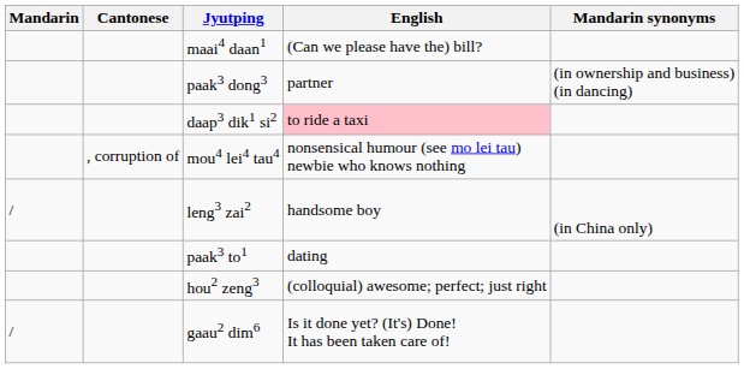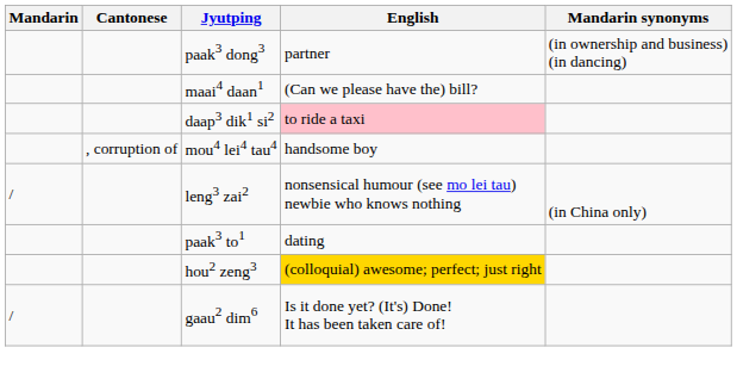rows swapped: maai4 daan1 <-> paak3 dong3
mou4 lei4 tau4 | English: nonsensical humour (see mo lei tau) newbie who knows nothing -> handsome boy
leng3 zai2 | English: handsome boy -> nonsensical humour (see mo lei tau) newbie who knows nothing
hou2 zeng3 | English: no background -> gold background
